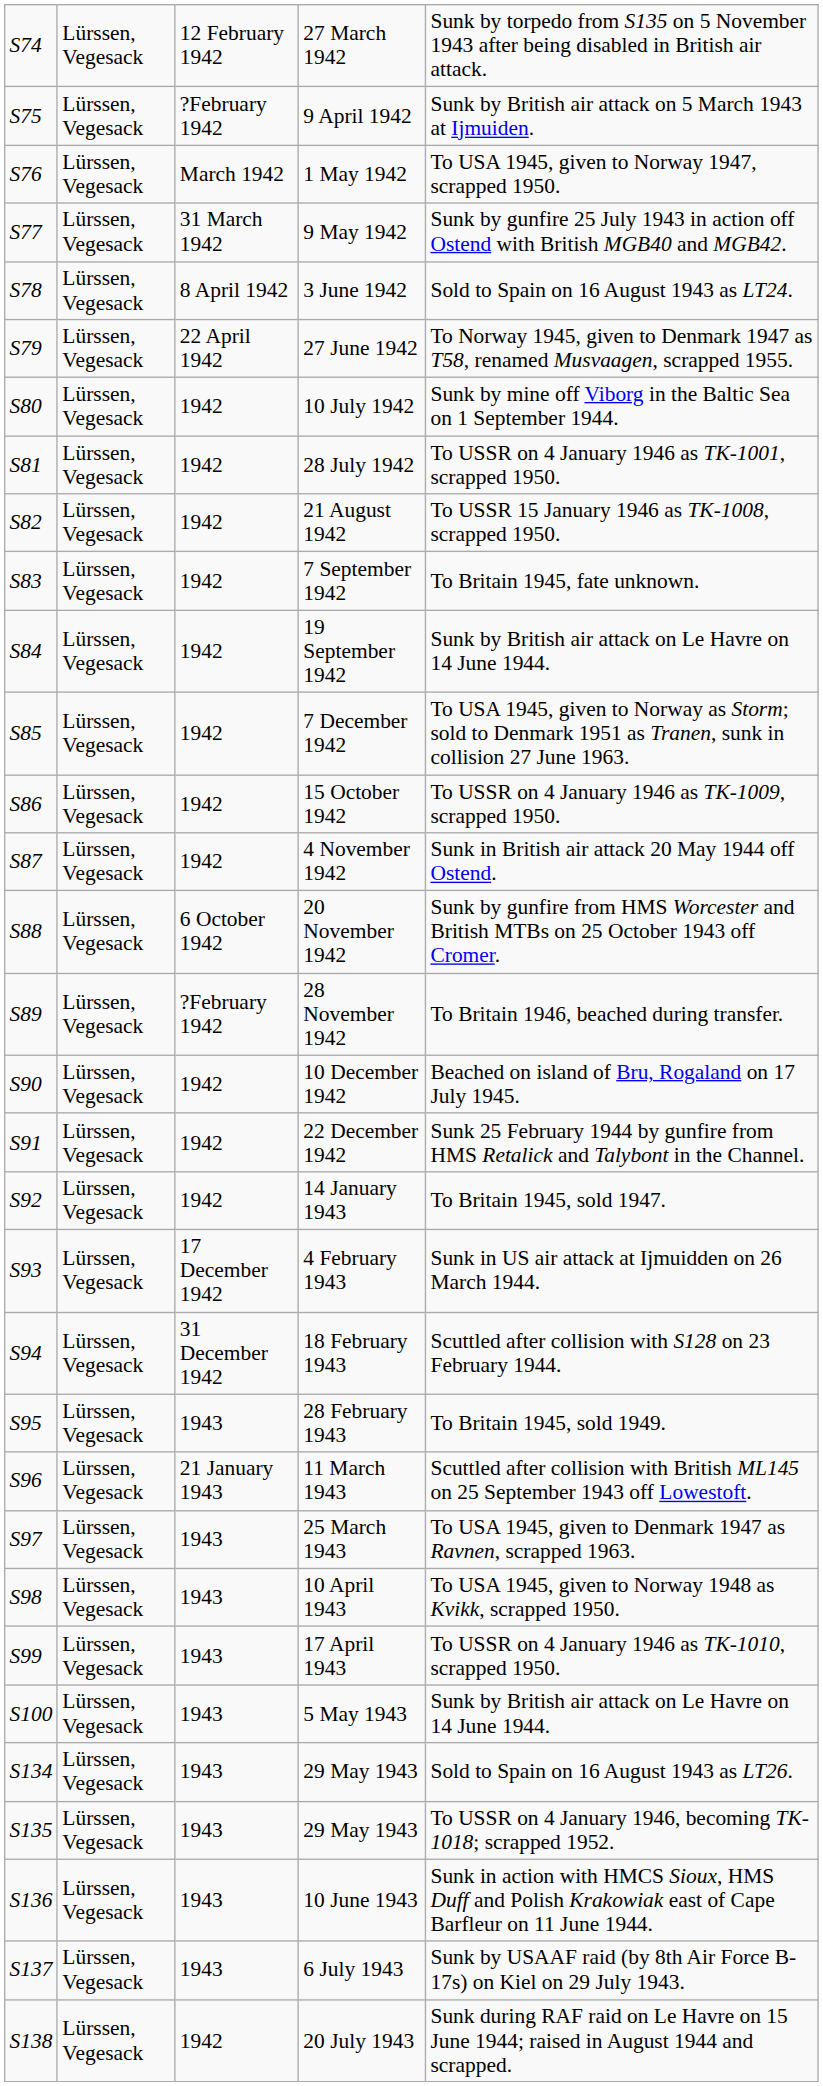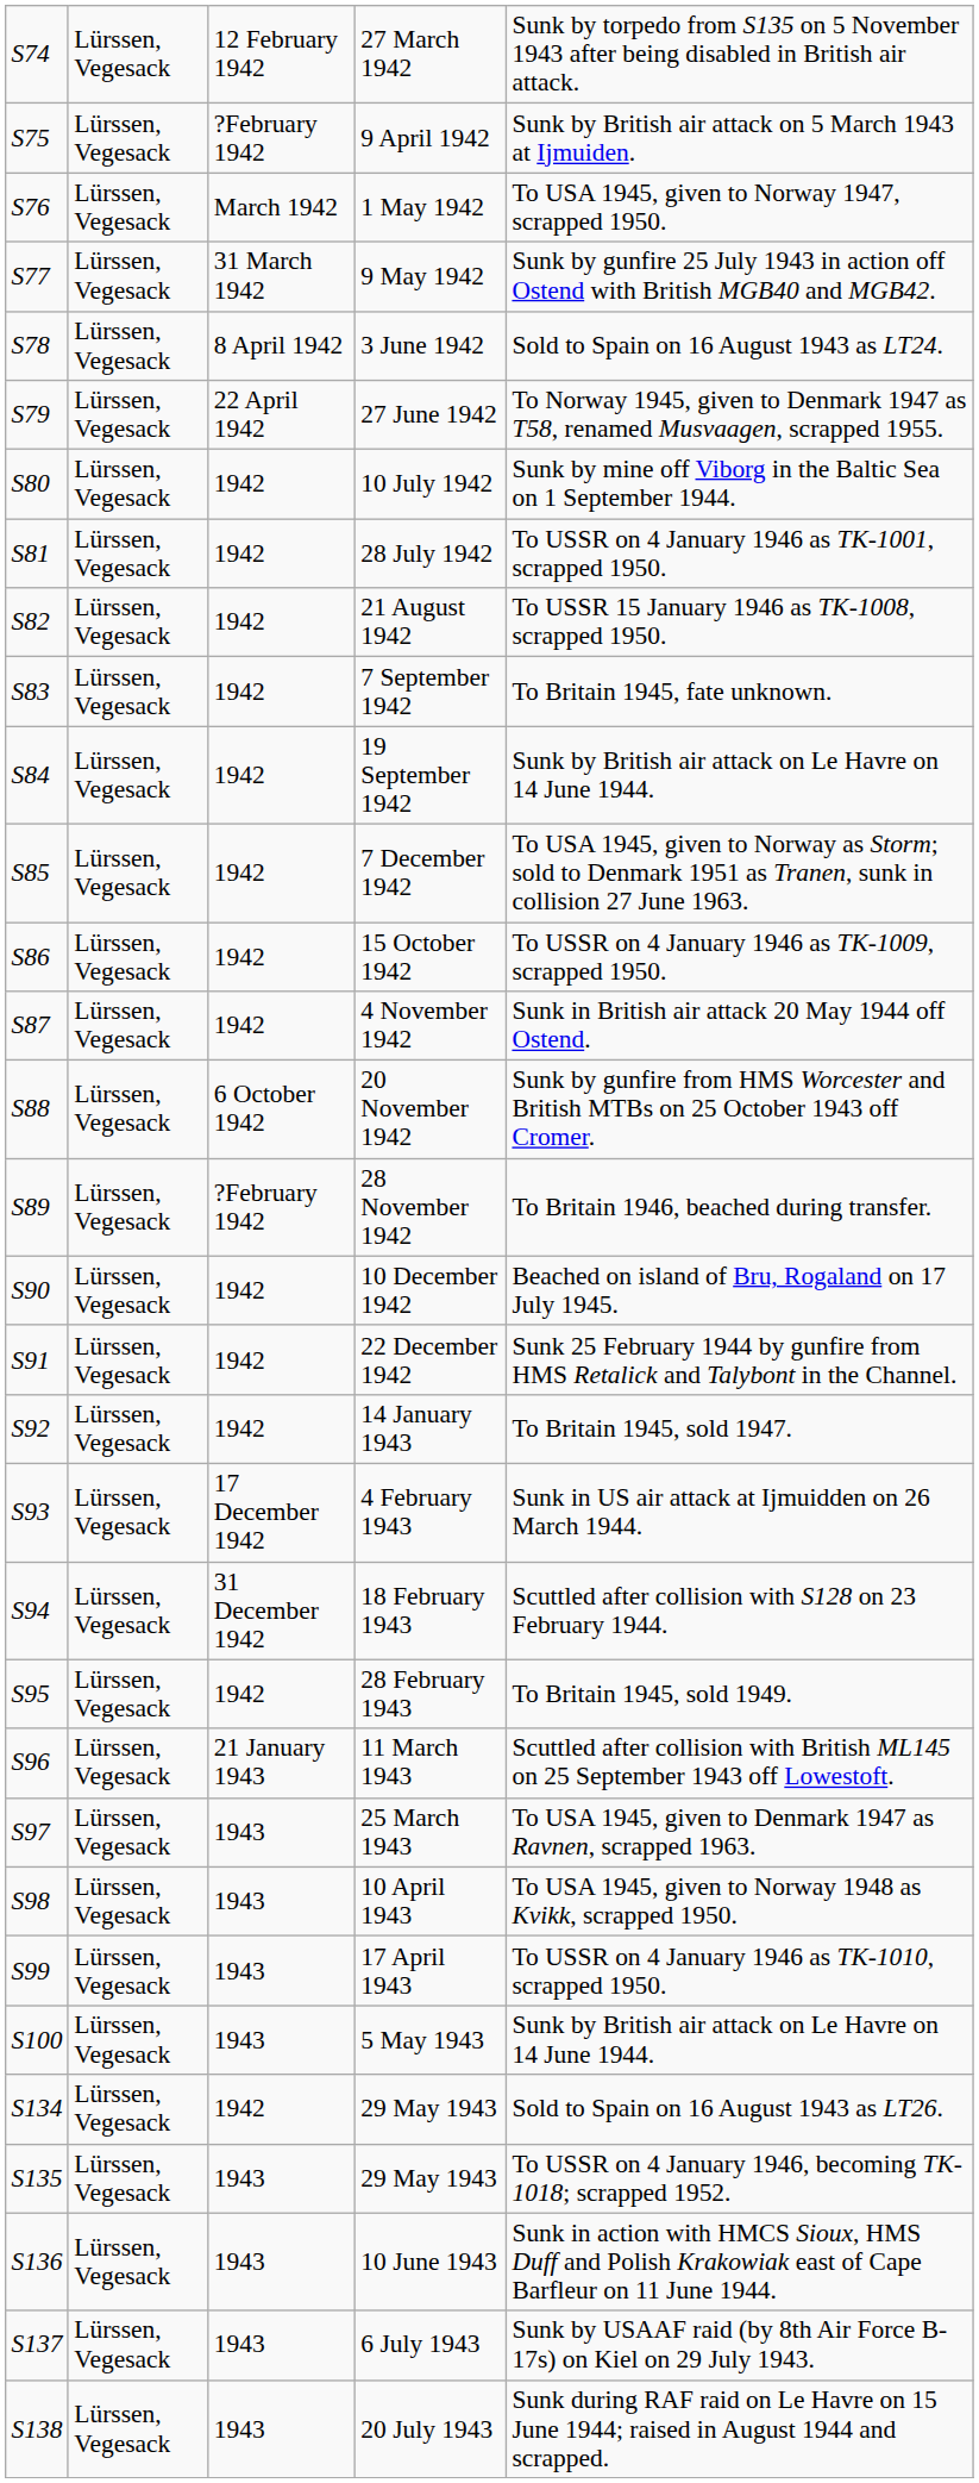28 February 1943 | column 3: 1943 -> 1942
S134 / 29 May 1943 | column 3: 1943 -> 1942
20 July 1943 | column 3: 1942 -> 1943
